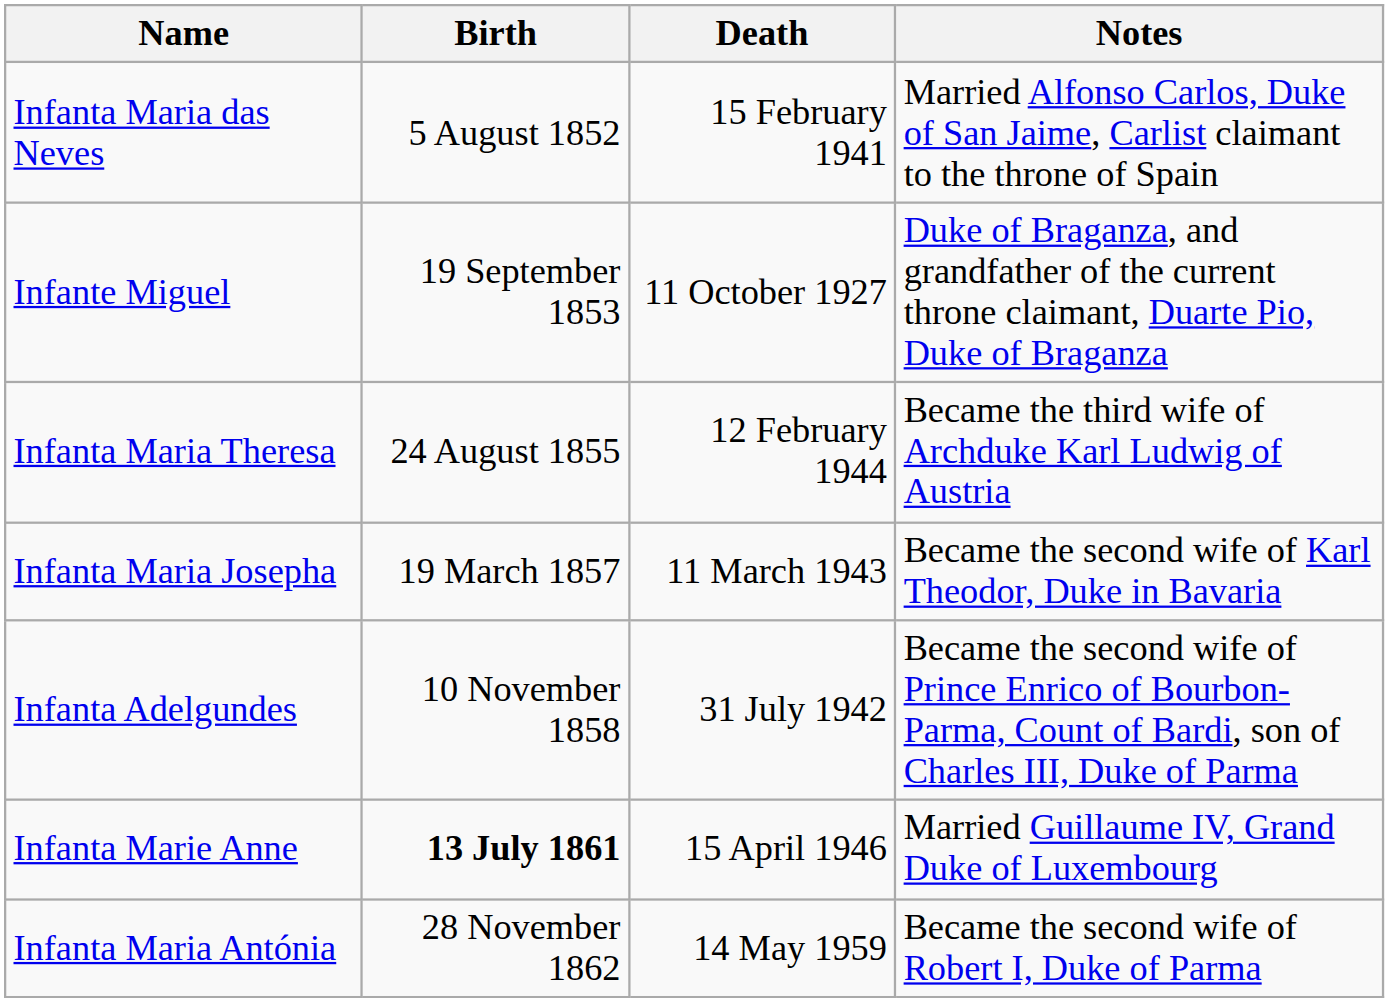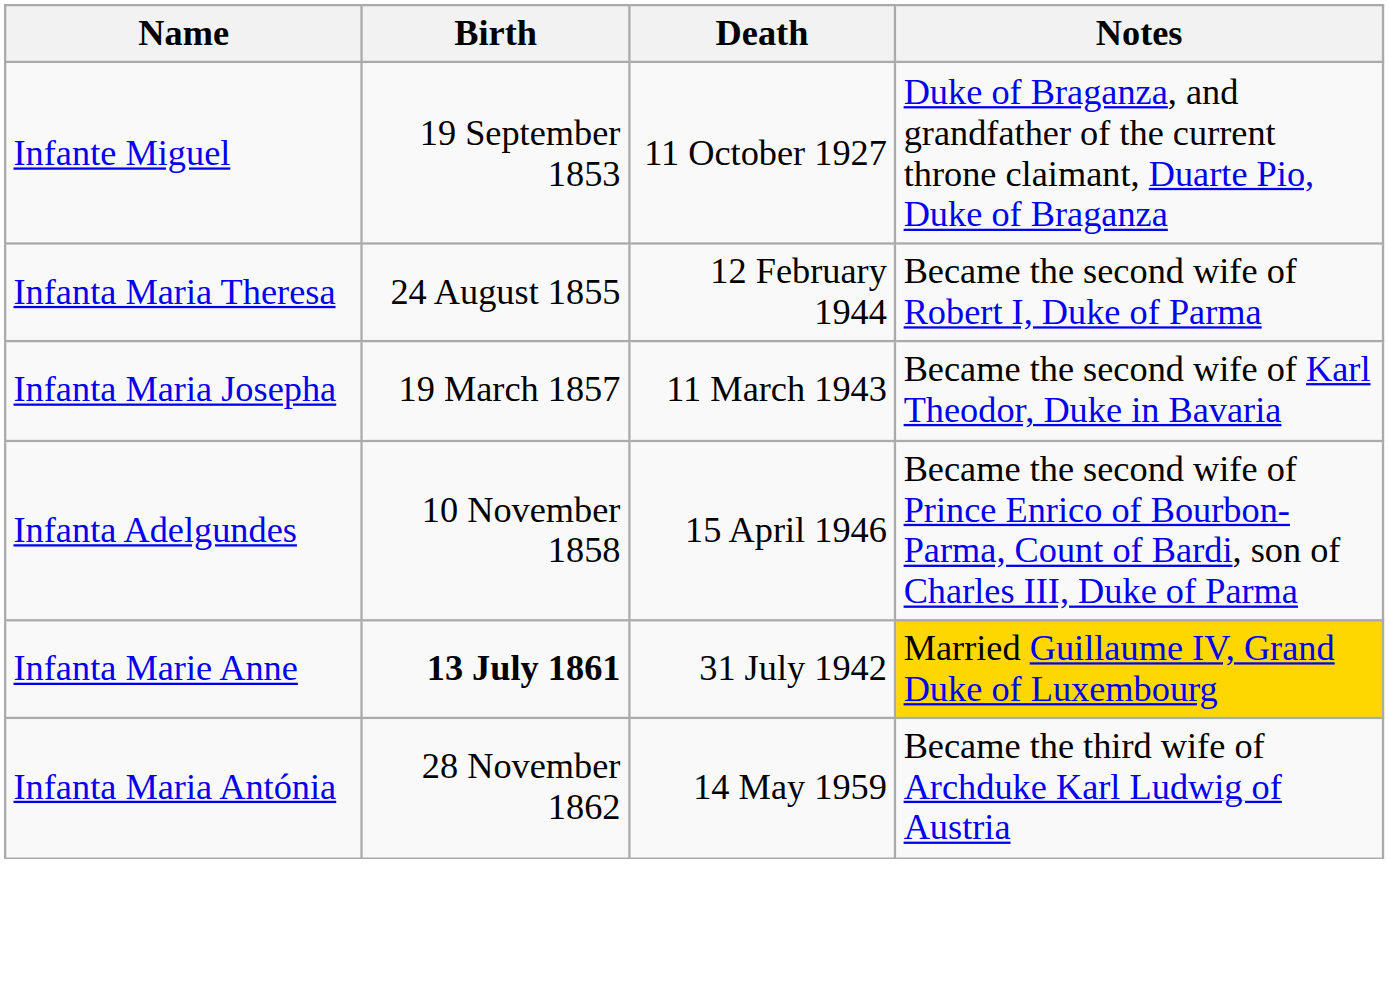- row: Infanta Maria das Neves | 5 August 1852 | 15 February 1941 | Married Alfonso Carlos, Duke of San Jaime, Carlist claimant to the throne of Spain
Infanta Maria Theresa | Notes: Became the third wife of Archduke Karl Ludwig of Austria -> Became the second wife of Robert I, Duke of Parma
Infanta Adelgundes | Death: 31 July 1942 -> 15 April 1946
Infanta Marie Anne | Death: 15 April 1946 -> 31 July 1942
Infanta Marie Anne | Notes: no background -> gold background
Infanta Maria Antónia | Notes: Became the second wife of Robert I, Duke of Parma -> Became the third wife of Archduke Karl Ludwig of Austria
